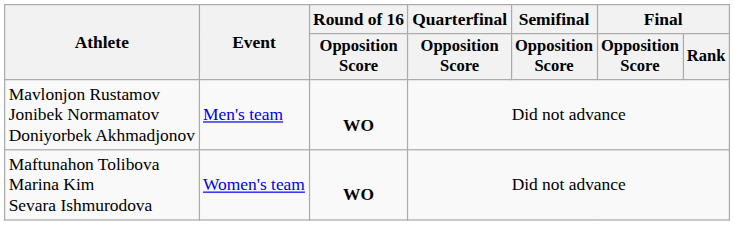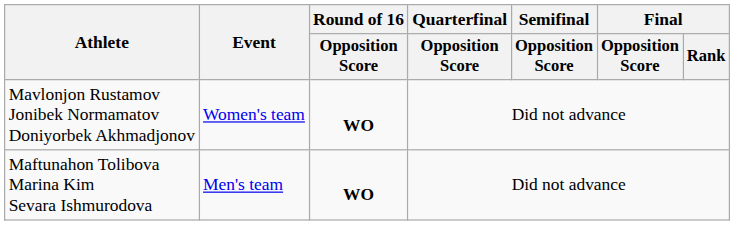Mavlonjon Rustamov Jonibek Normamatov Doniyorbek Akhmadjonov | Event: Men's team -> Women's team
Maftunahon Tolibova Marina Kim Sevara Ishmurodova | Event: Women's team -> Men's team
